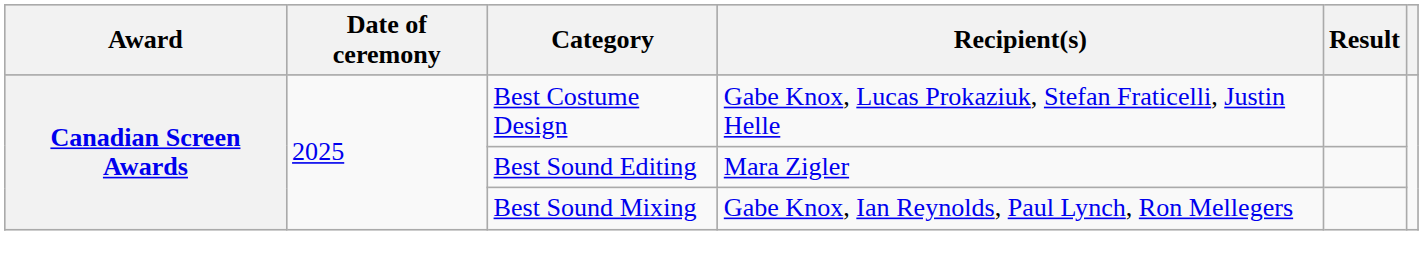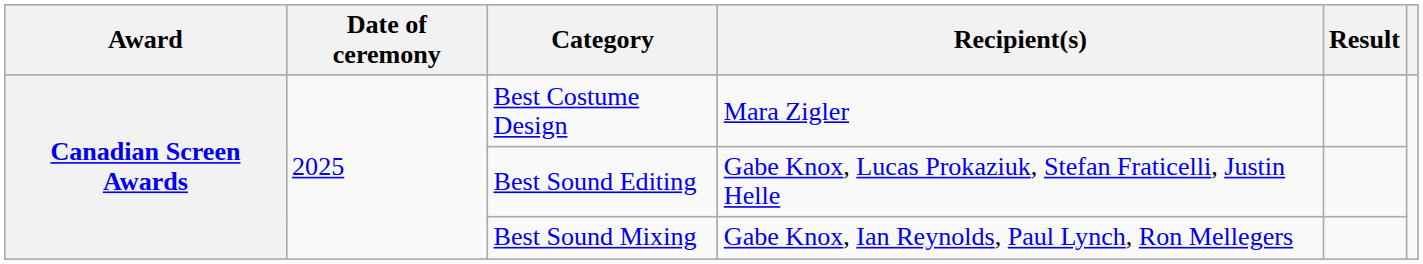Best Costume Design | Recipient(s): Gabe Knox, Lucas Prokaziuk, Stefan Fraticelli, Justin Helle -> Mara Zigler
Best Sound Editing | Recipient(s): Mara Zigler -> Gabe Knox, Lucas Prokaziuk, Stefan Fraticelli, Justin Helle
